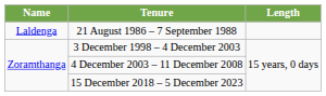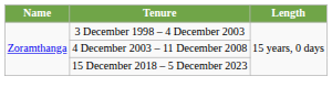- row: Laldenga | 21 August 1986 – 7 September 1988
